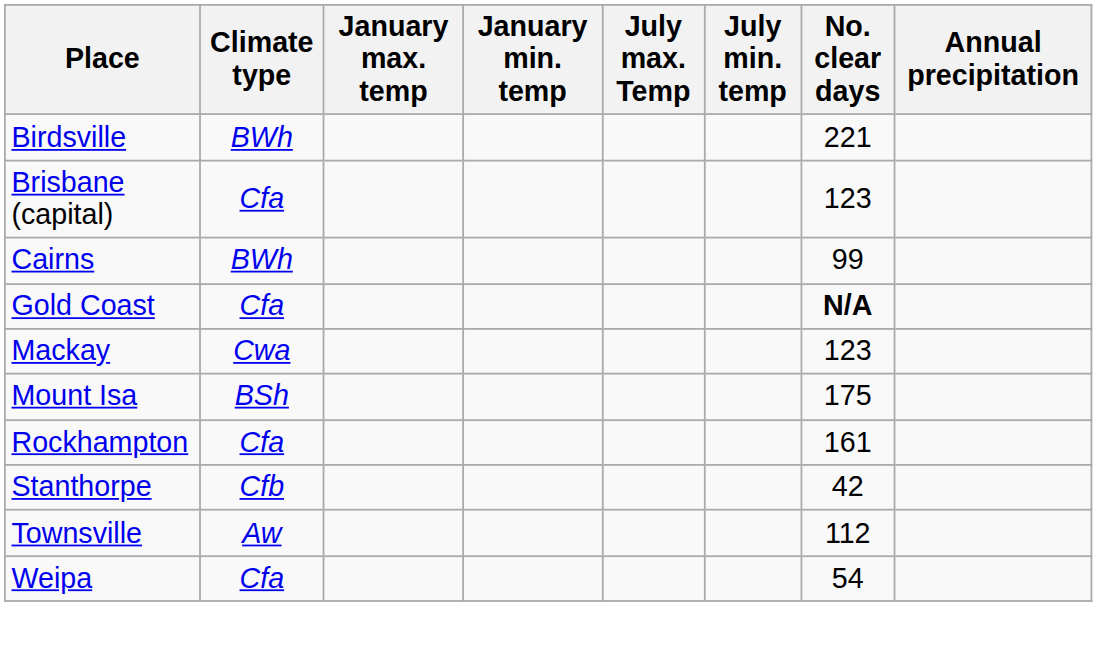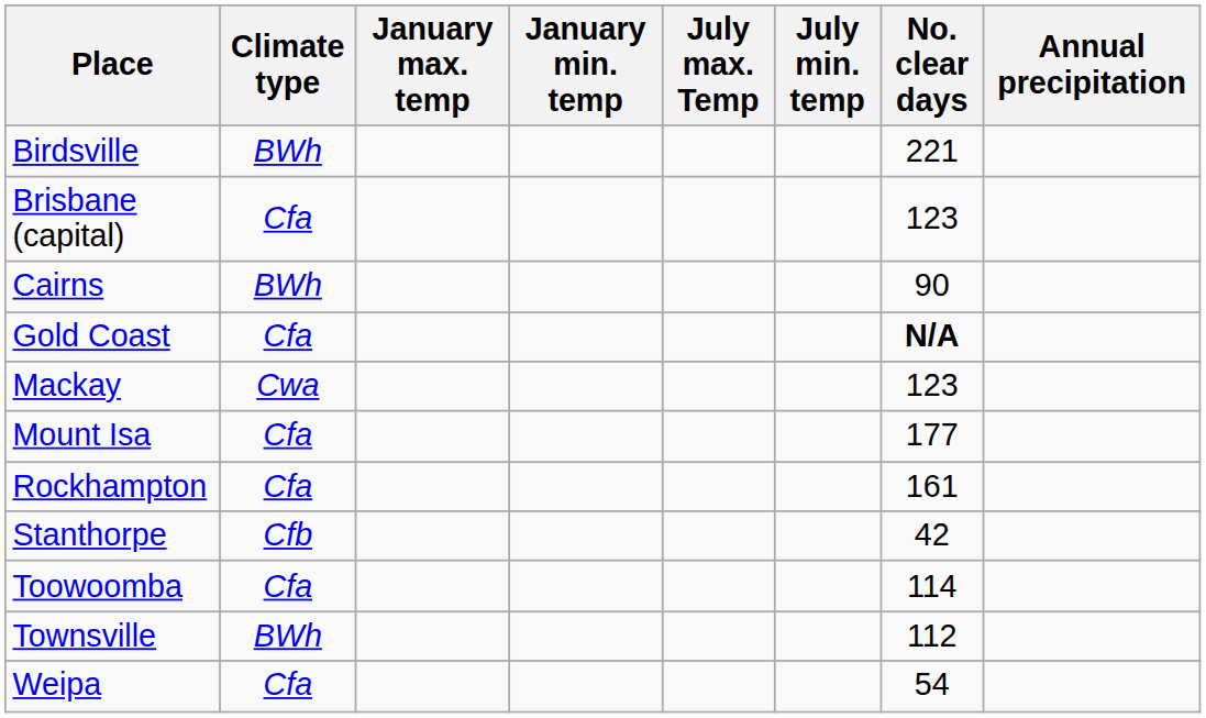Cairns | No. clear days: 99 -> 90
Mount Isa | Climate type: BSh -> Cfa
Mount Isa | No. clear days: 175 -> 177
+ row: Toowoomba | Cfa | 114
Townsville | Climate type: Aw -> BWh
